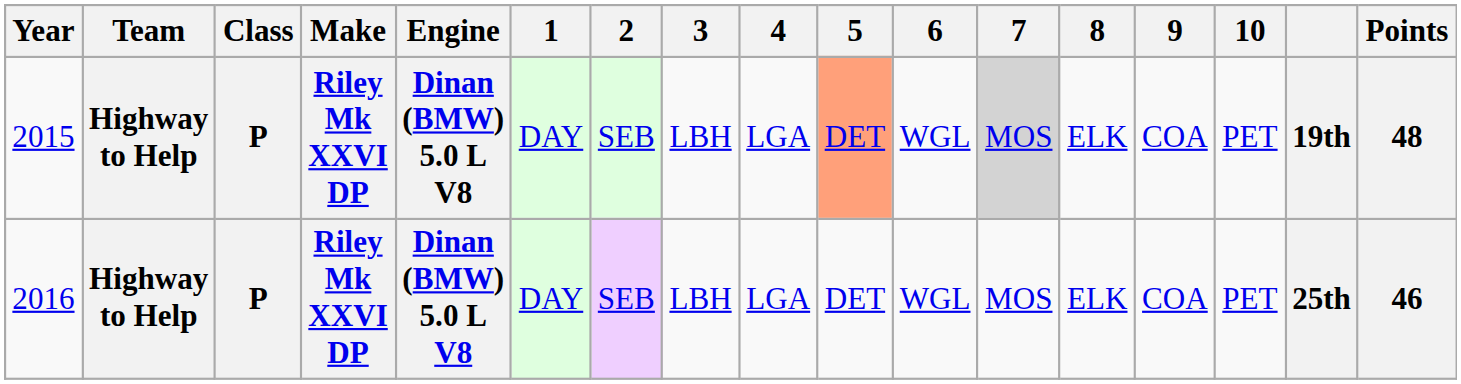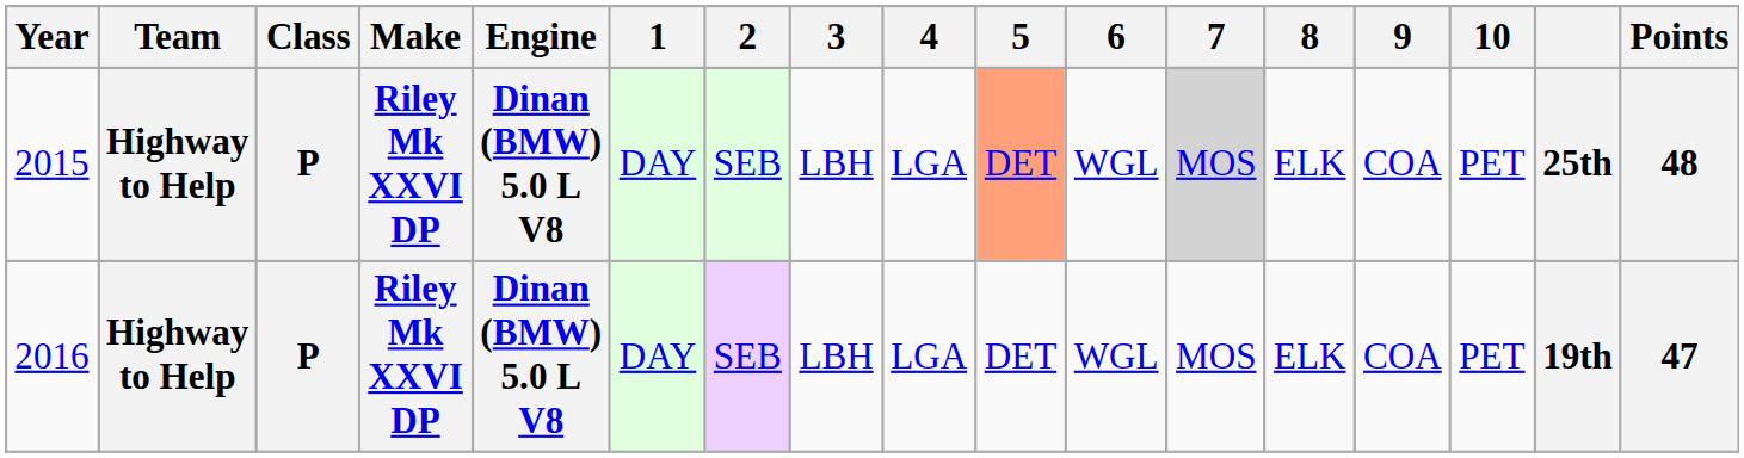2015 | column 16: 19th -> 25th
2016 | column 16: 25th -> 19th
2016 | Points: 46 -> 47
